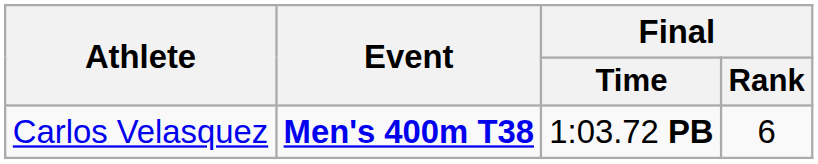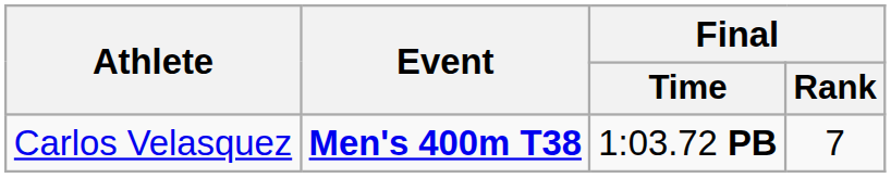Carlos Velasquez | Final / Rank: 6 -> 7
